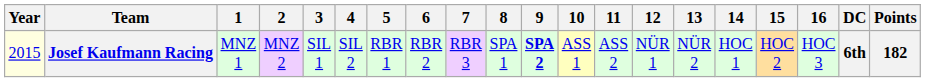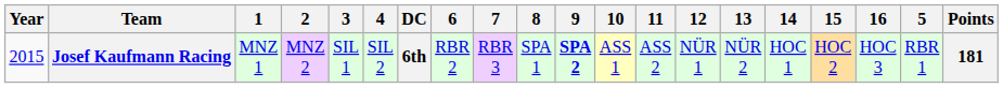columns swapped: 5 <-> DC
Josef Kaufmann Racing | Year: lightyellow background -> no background
Josef Kaufmann Racing | Points: 182 -> 181
